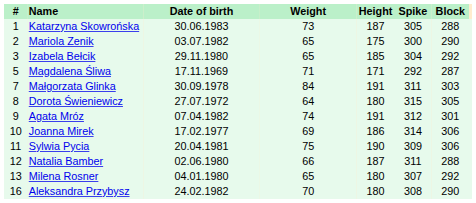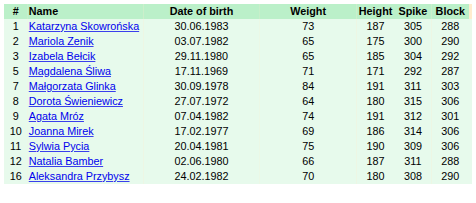Dorota Świeniewicz | Block: 305 -> 306
- row: 13 | Milena Rosner | 04.01.1980 | 65 | 180 | 307 | 292
